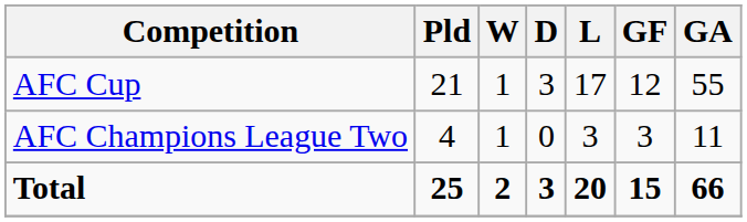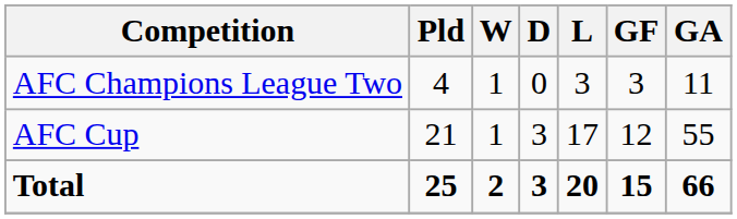rows swapped: AFC Cup <-> AFC Champions League Two
